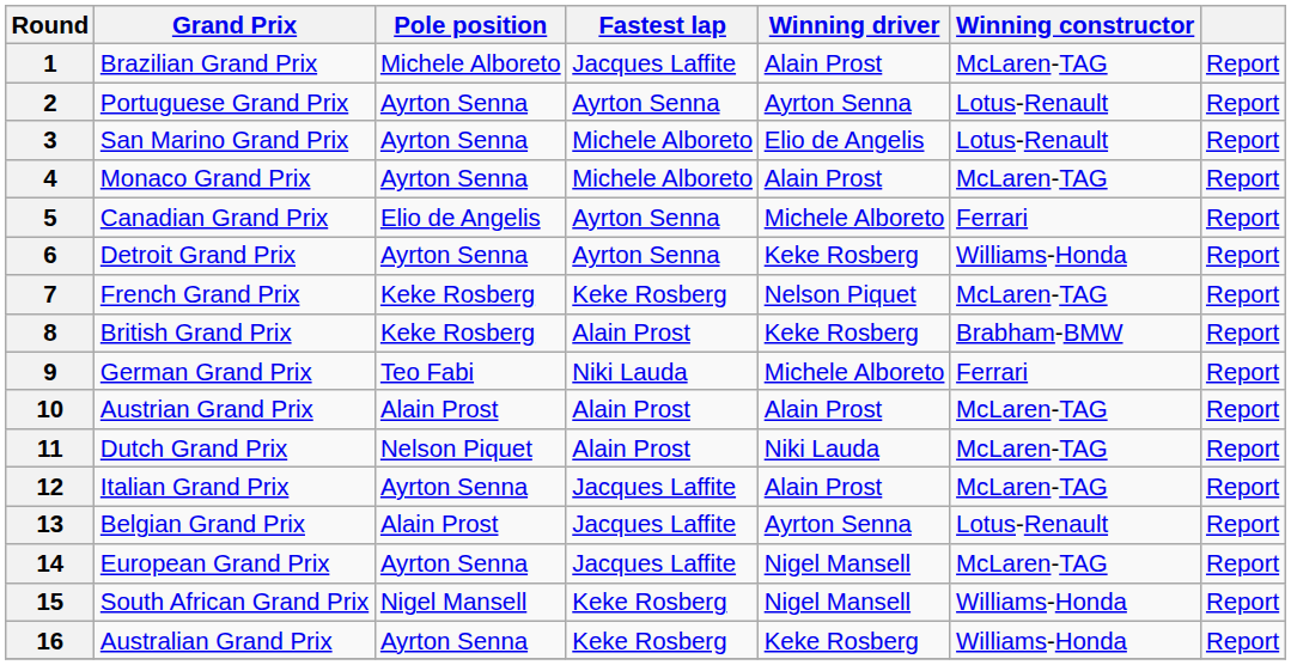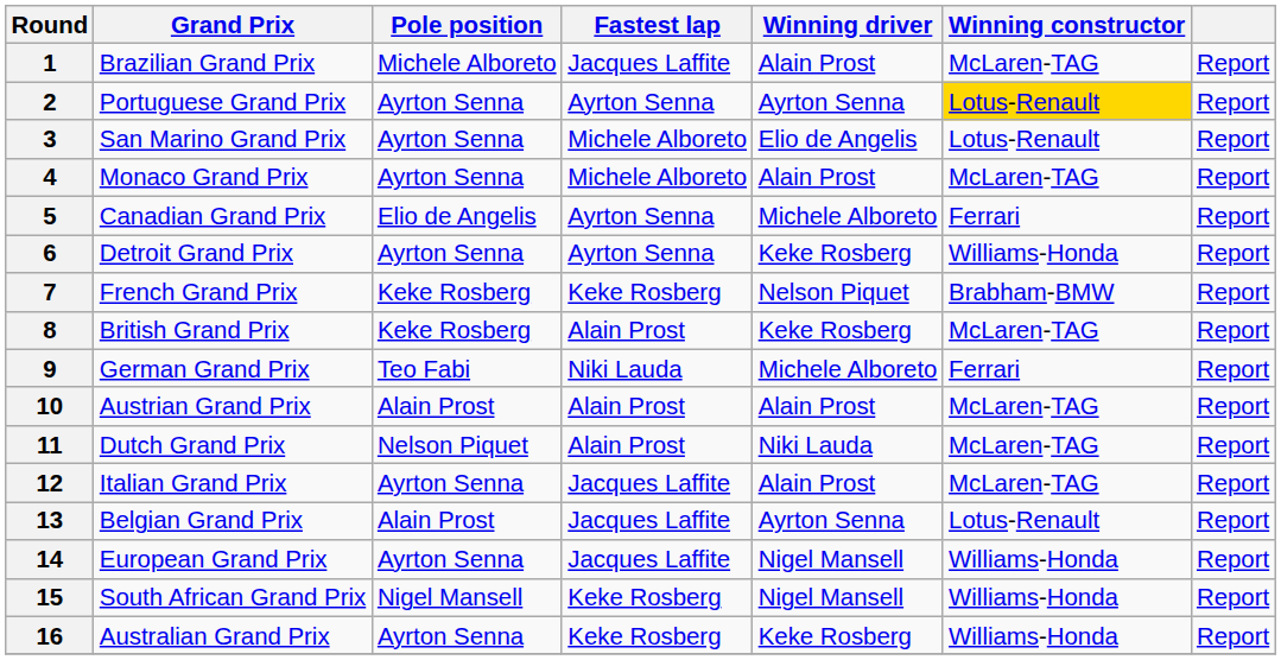2 | Winning constructor: no background -> gold background
7 | Winning constructor: McLaren-TAG -> Brabham-BMW
8 | Winning constructor: Brabham-BMW -> McLaren-TAG
14 | Winning constructor: McLaren-TAG -> Williams-Honda
